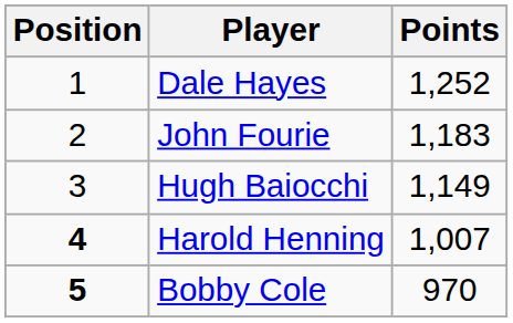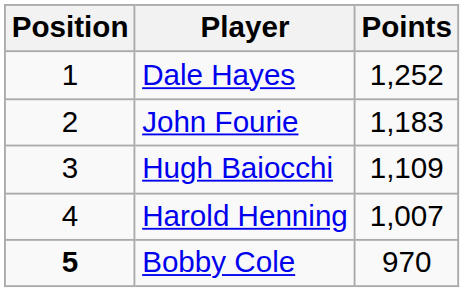Hugh Baiocchi | Points: 1,149 -> 1,109
Harold Henning | Position: bold -> normal
